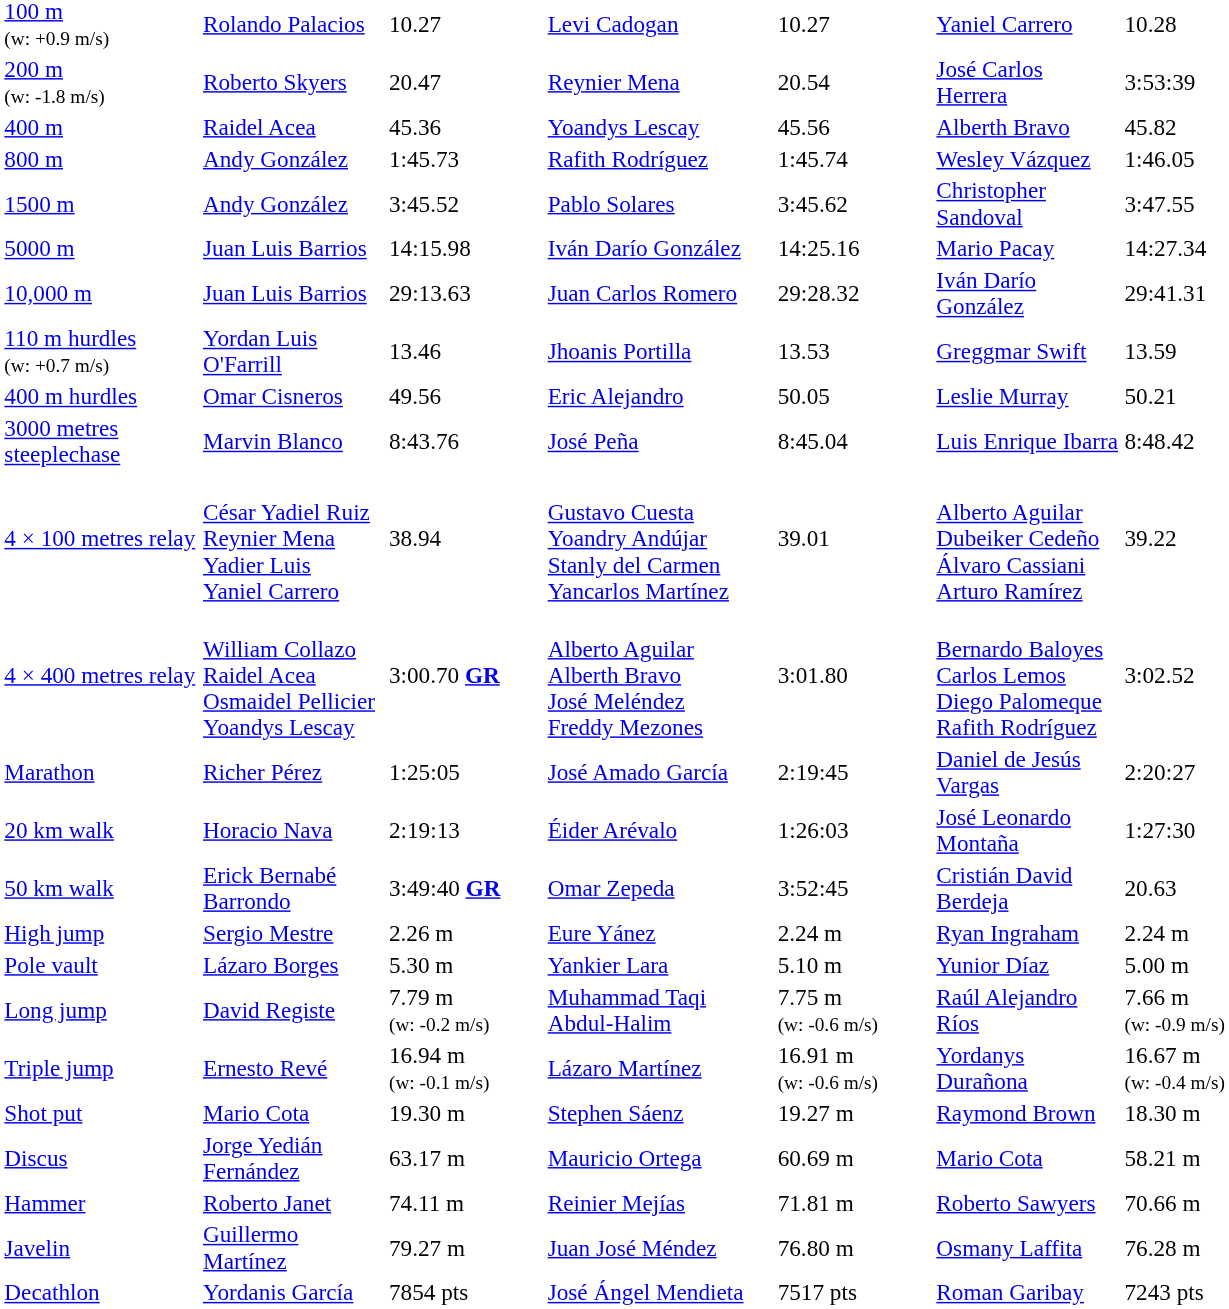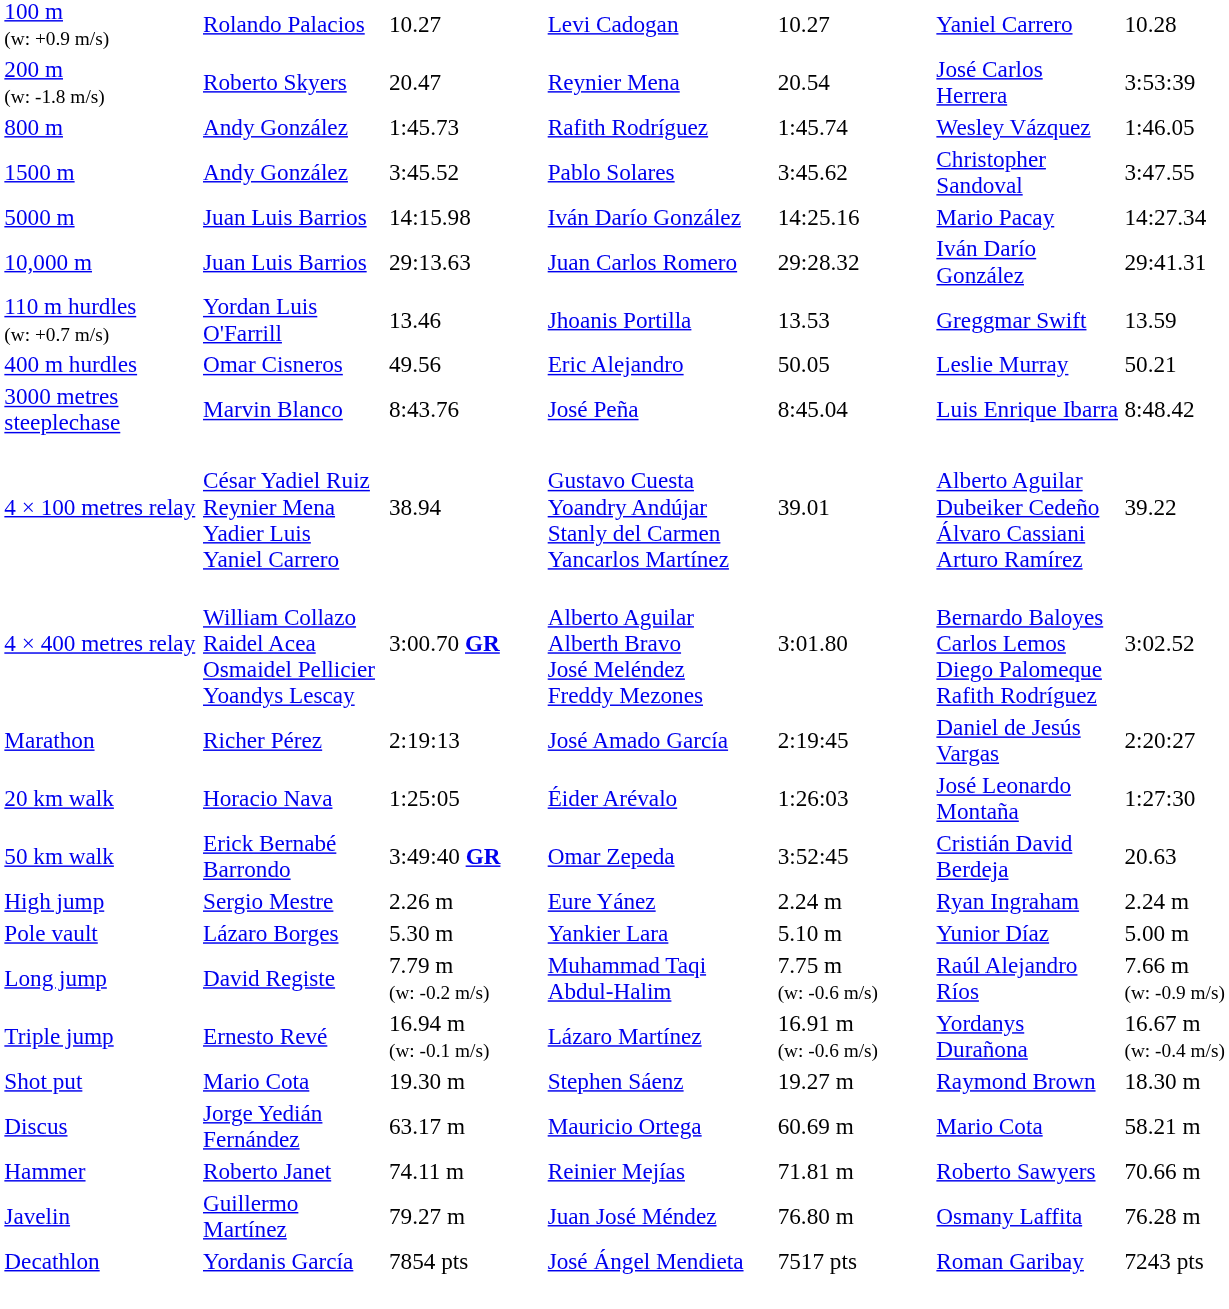- row: 400 m | Raidel Acea | 45.36 | Yoandys Lescay | 45.56 | Alberth Bravo | 45.82
Marathon | column 3: 1:25:05 -> 2:19:13
20 km walk | column 3: 2:19:13 -> 1:25:05
